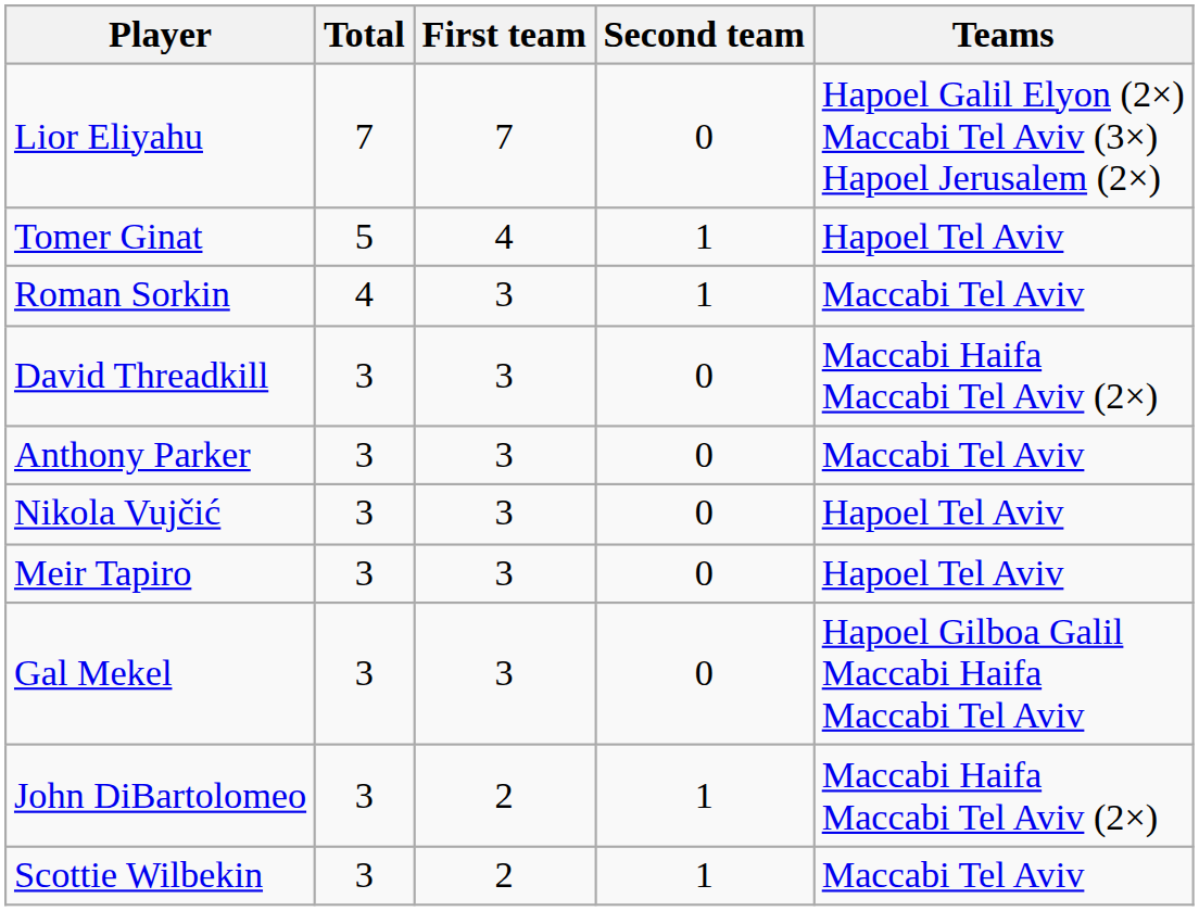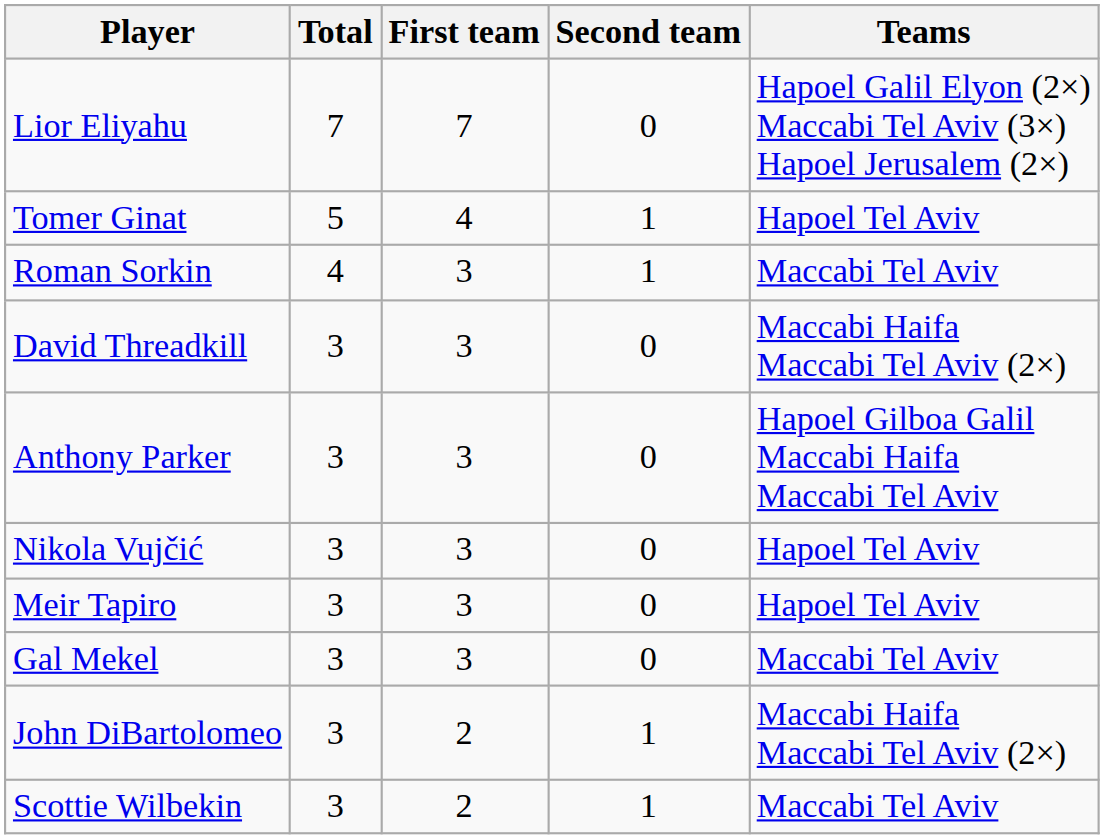Anthony Parker | Teams: Maccabi Tel Aviv -> Hapoel Gilboa Galil Maccabi Haifa Maccabi Tel Aviv
Gal Mekel | Teams: Hapoel Gilboa Galil Maccabi Haifa Maccabi Tel Aviv -> Maccabi Tel Aviv
